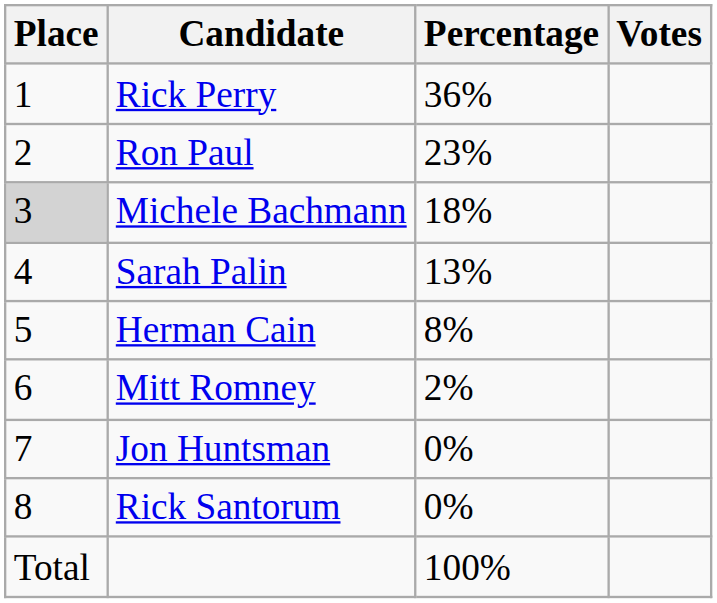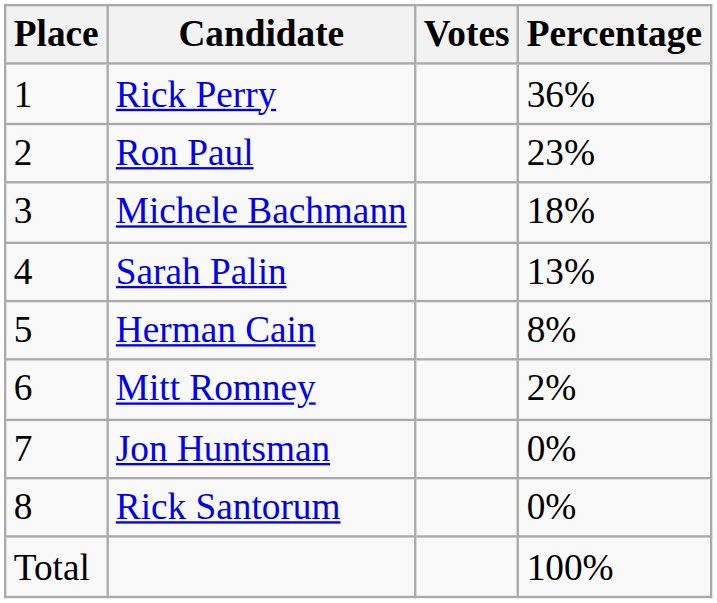columns swapped: Percentage <-> Votes
Michele Bachmann | Place: lightgrey background -> no background
